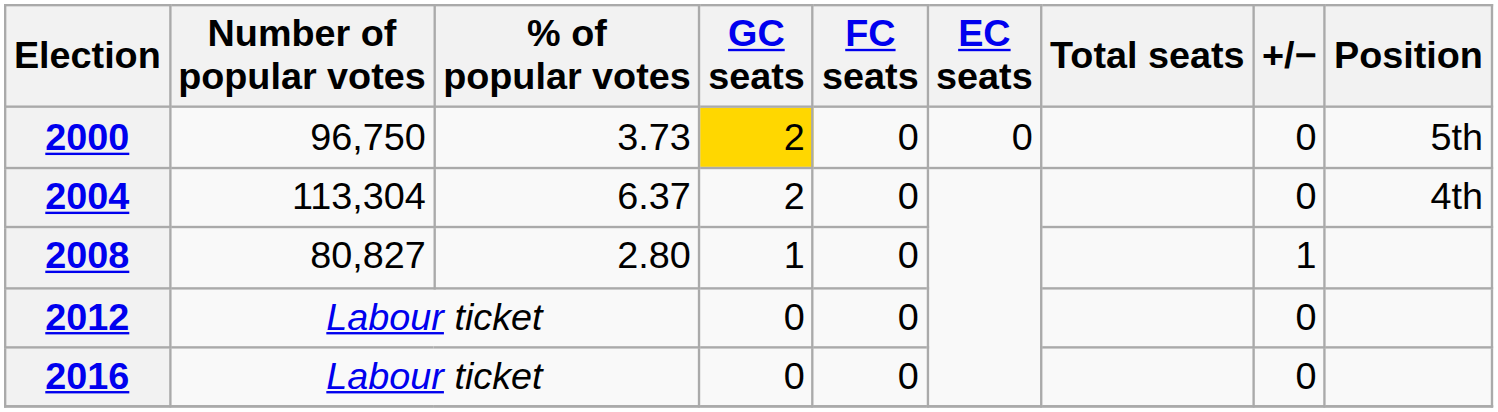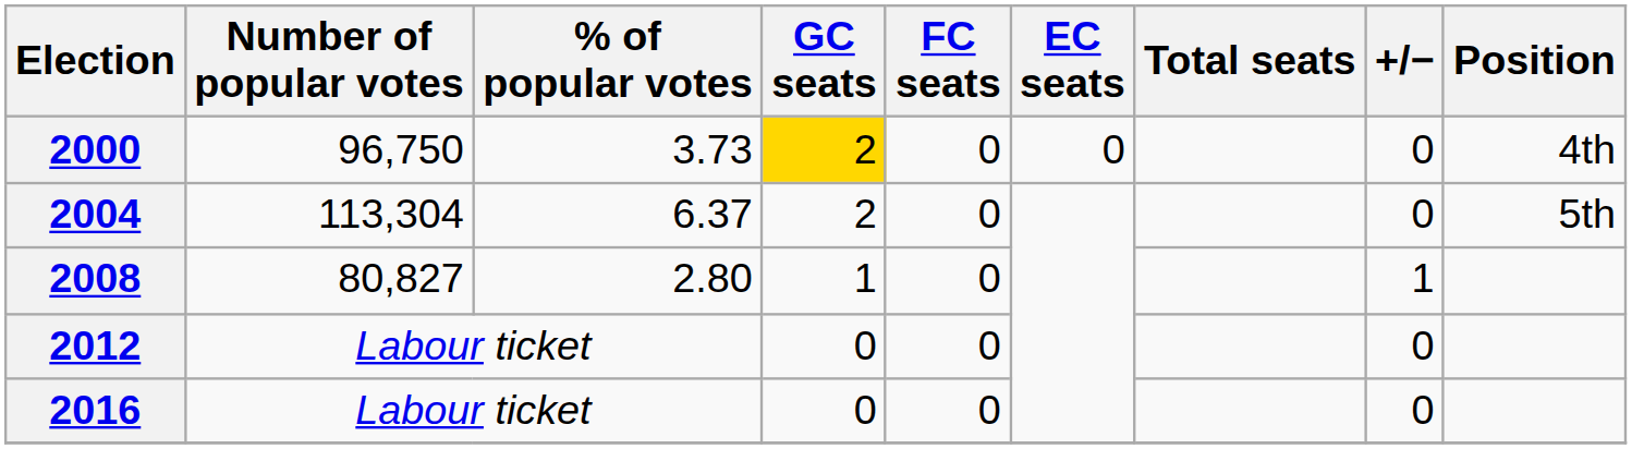2000 | Position: 5th -> 4th
2004 | Position: 4th -> 5th
